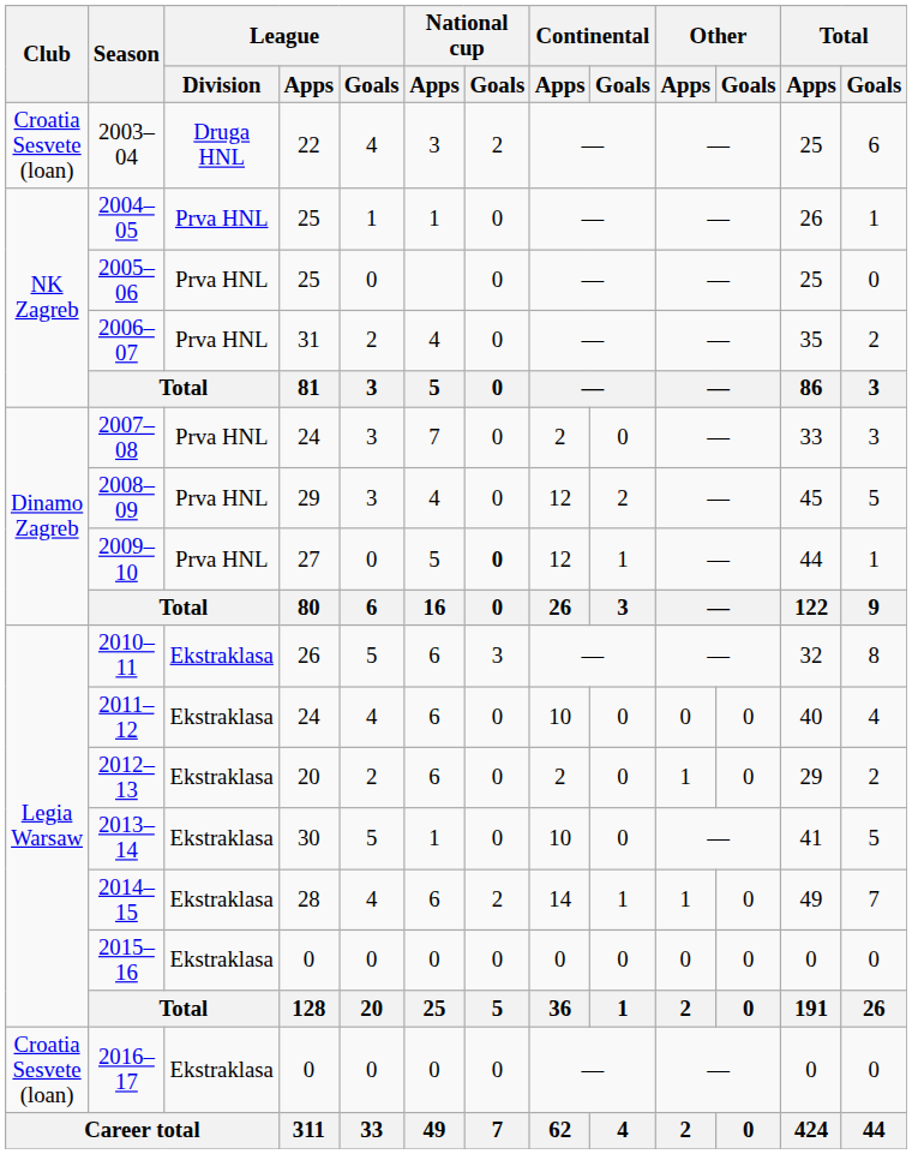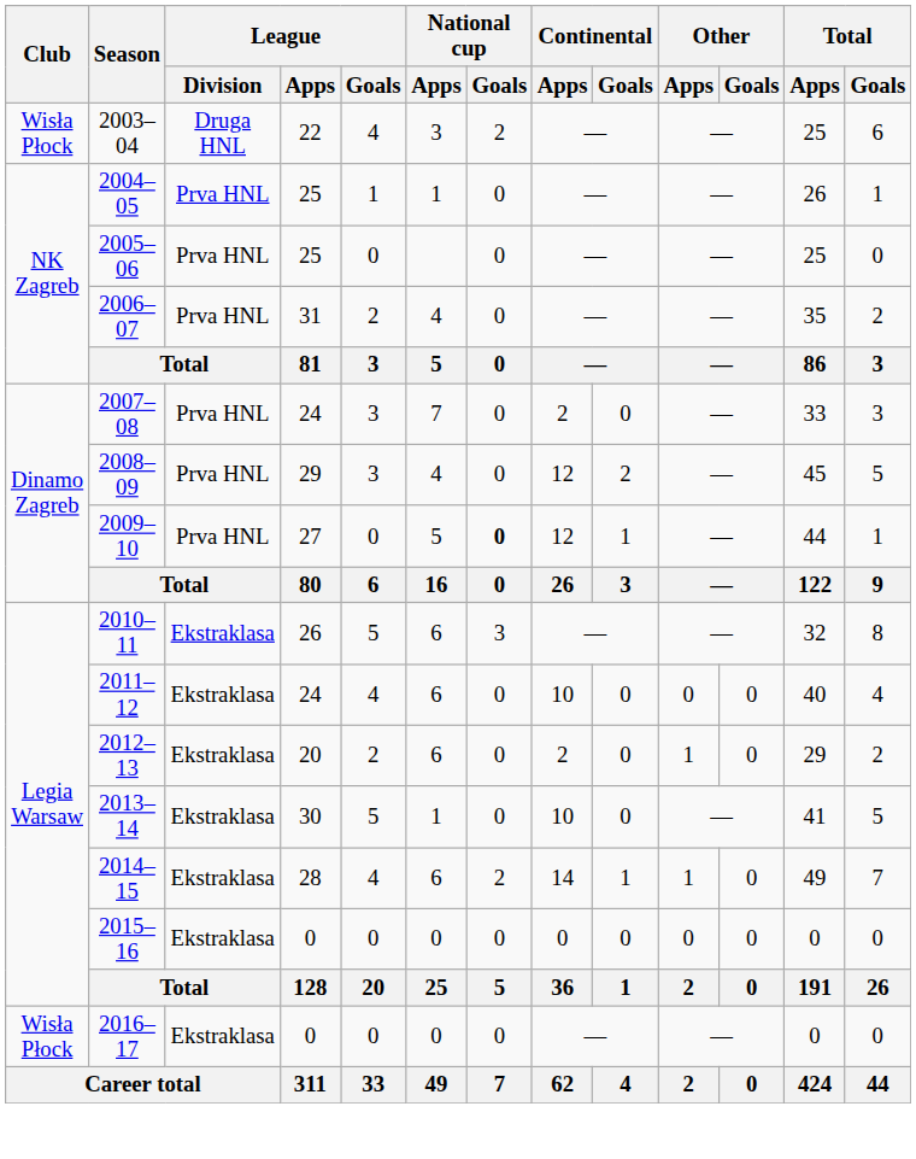2003–04 | Club: Croatia Sesvete (loan) -> Wisła Płock
2016–17 | Club: Croatia Sesvete (loan) -> Wisła Płock
